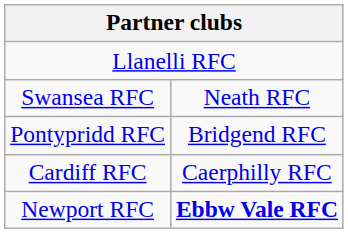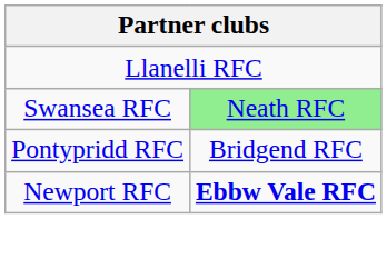Swansea RFC | column 2: no background -> lightgreen background
- row: Cardiff RFC | Caerphilly RFC
